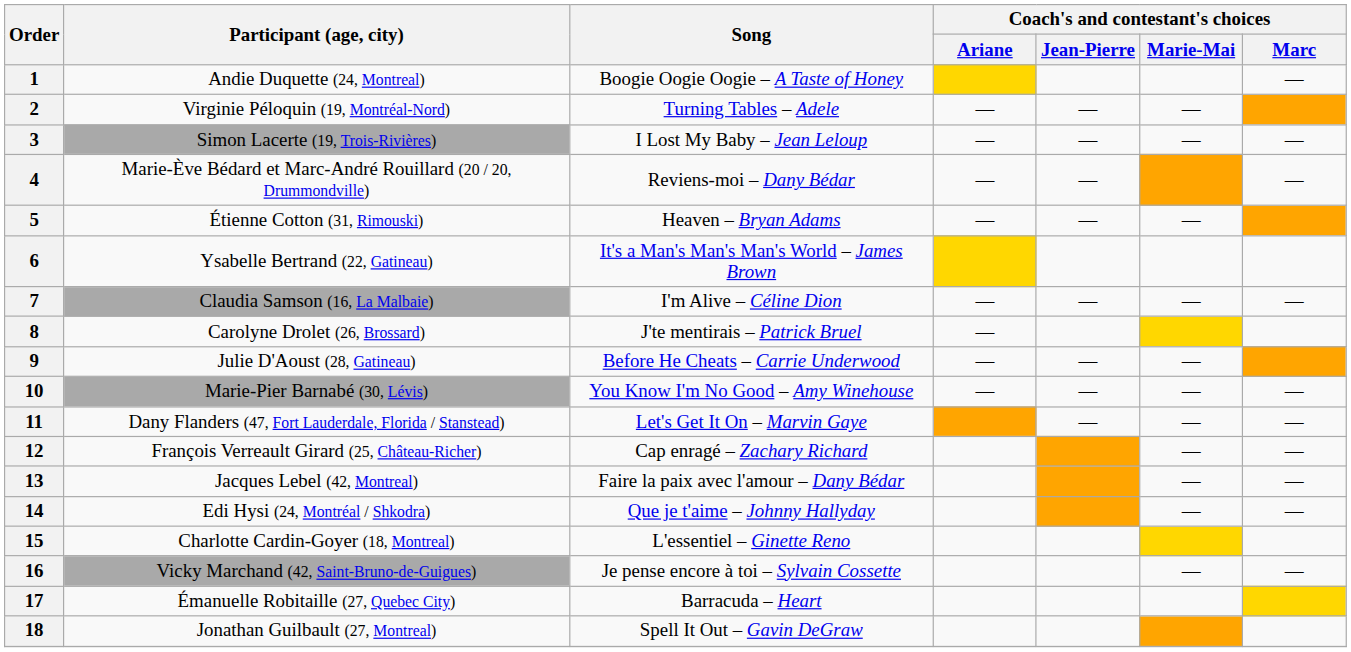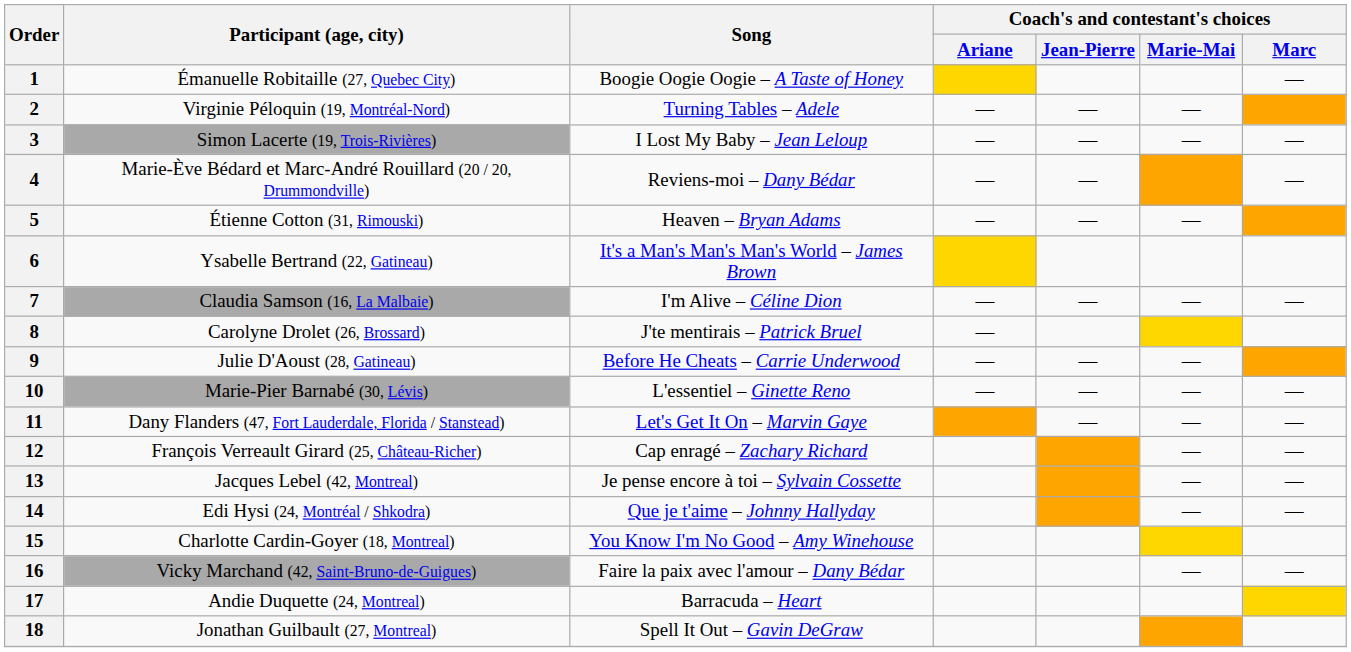1 | Participant (age, city): Andie Duquette (24, Montreal) -> Émanuelle Robitaille (27, Quebec City)
10 | Song: You Know I'm No Good – Amy Winehouse -> L'essentiel – Ginette Reno
13 | Song: Faire la paix avec l'amour – Dany Bédar -> Je pense encore à toi – Sylvain Cossette
15 | Song: L'essentiel – Ginette Reno -> You Know I'm No Good – Amy Winehouse
16 | Song: Je pense encore à toi – Sylvain Cossette -> Faire la paix avec l'amour – Dany Bédar
17 | Participant (age, city): Émanuelle Robitaille (27, Quebec City) -> Andie Duquette (24, Montreal)
